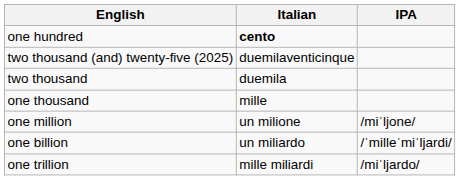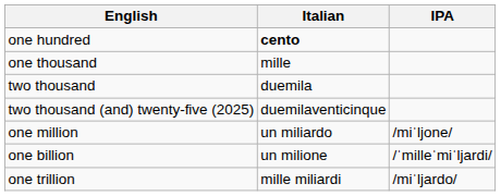rows swapped: one thousand <-> two thousand (and) twenty-five (2025)
one million | Italian: un milione -> un miliardo
one billion | Italian: un miliardo -> un milione
